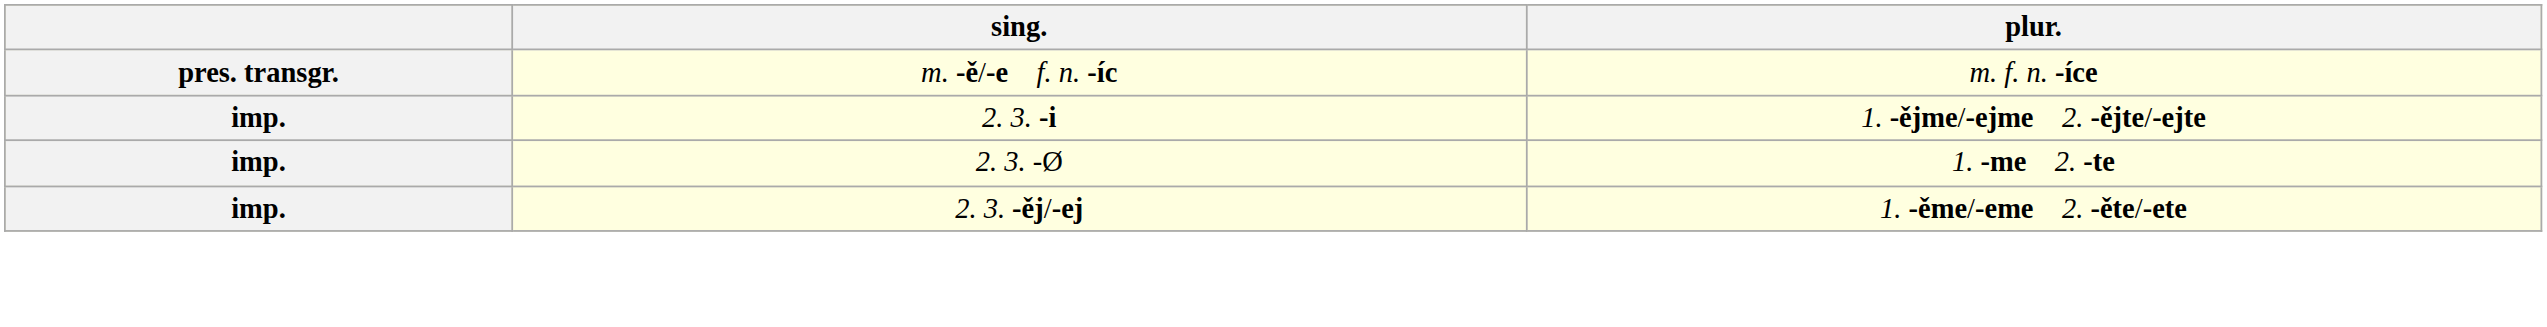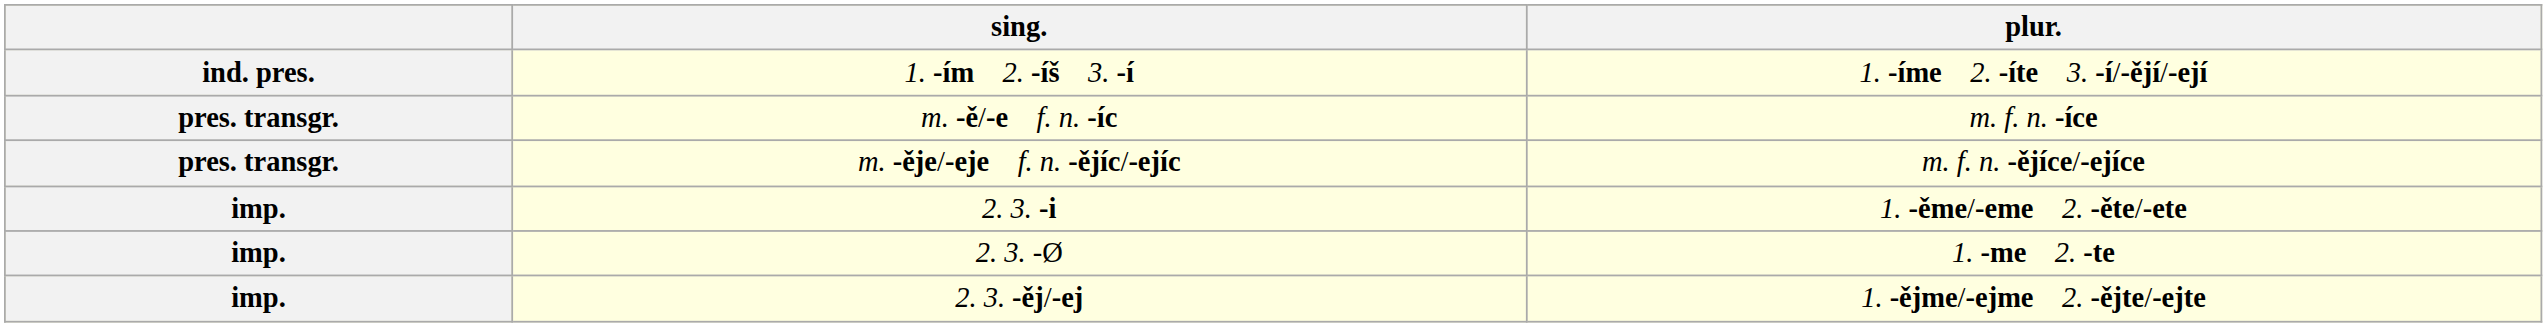+ row: ind. pres. | 1. -ím 2. -íš 3. -í | 1. -íme 2. -íte 3. -í/-ějí/-ejí
+ row: pres. transgr. | m. -ěje/-eje f. n. -ějíc/-ejíc | m. f. n. -ějíce/-ejíce
2. 3. -i | plur.: 1. -ějme/-ejme 2. -ějte/-ejte -> 1. -ěme/-eme 2. -ěte/-ete
2. 3. -ěj/-ej | plur.: 1. -ěme/-eme 2. -ěte/-ete -> 1. -ějme/-ejme 2. -ějte/-ejte
